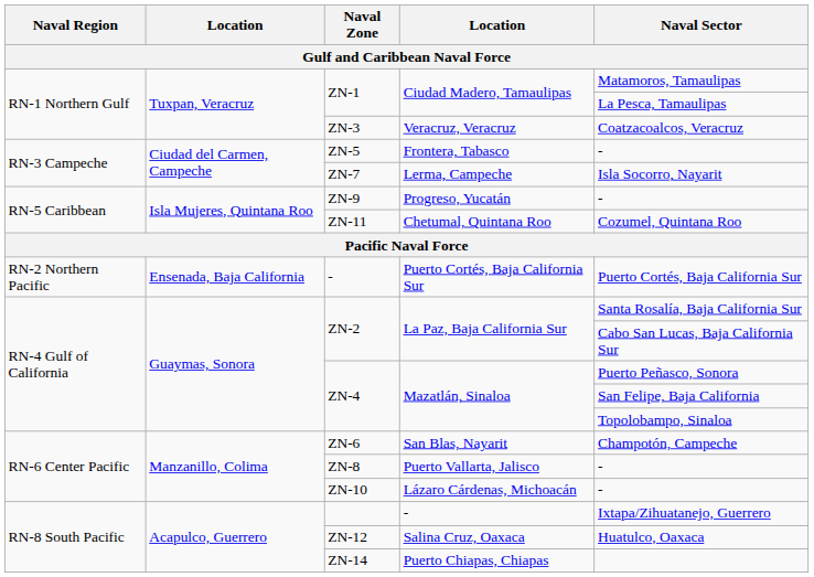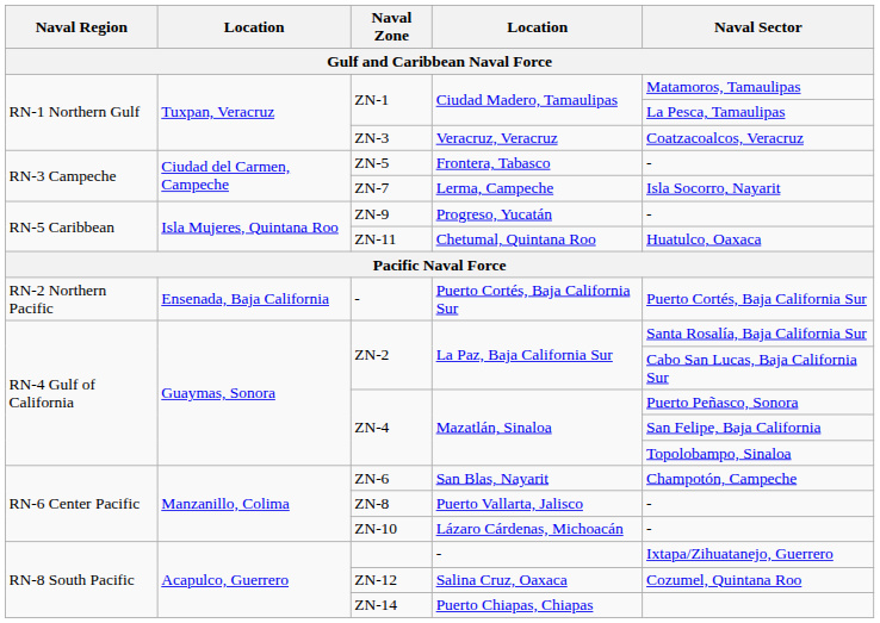ZN-11 | Naval Sector: Cozumel, Quintana Roo -> Huatulco, Oaxaca
ZN-12 | Naval Sector: Huatulco, Oaxaca -> Cozumel, Quintana Roo
